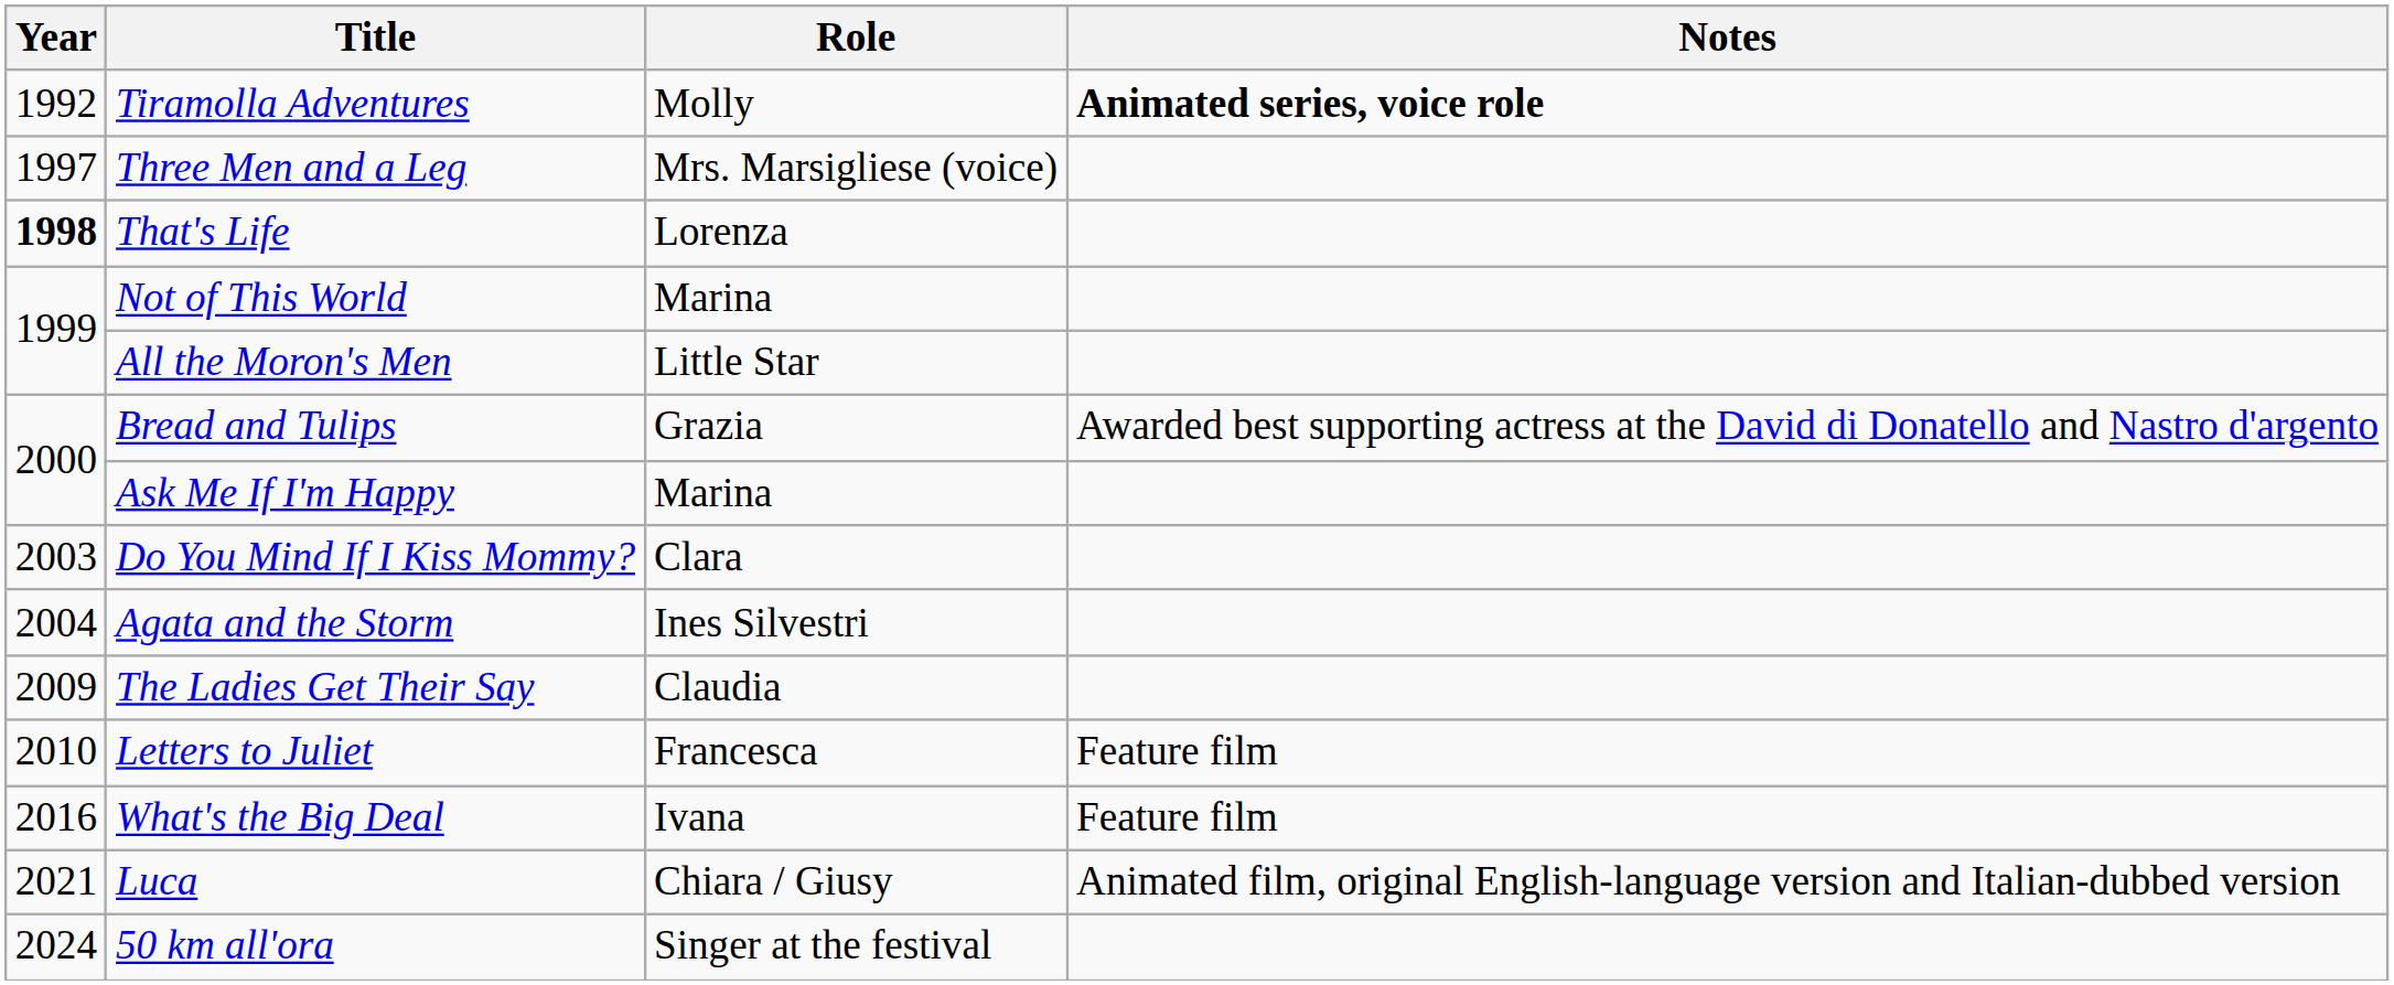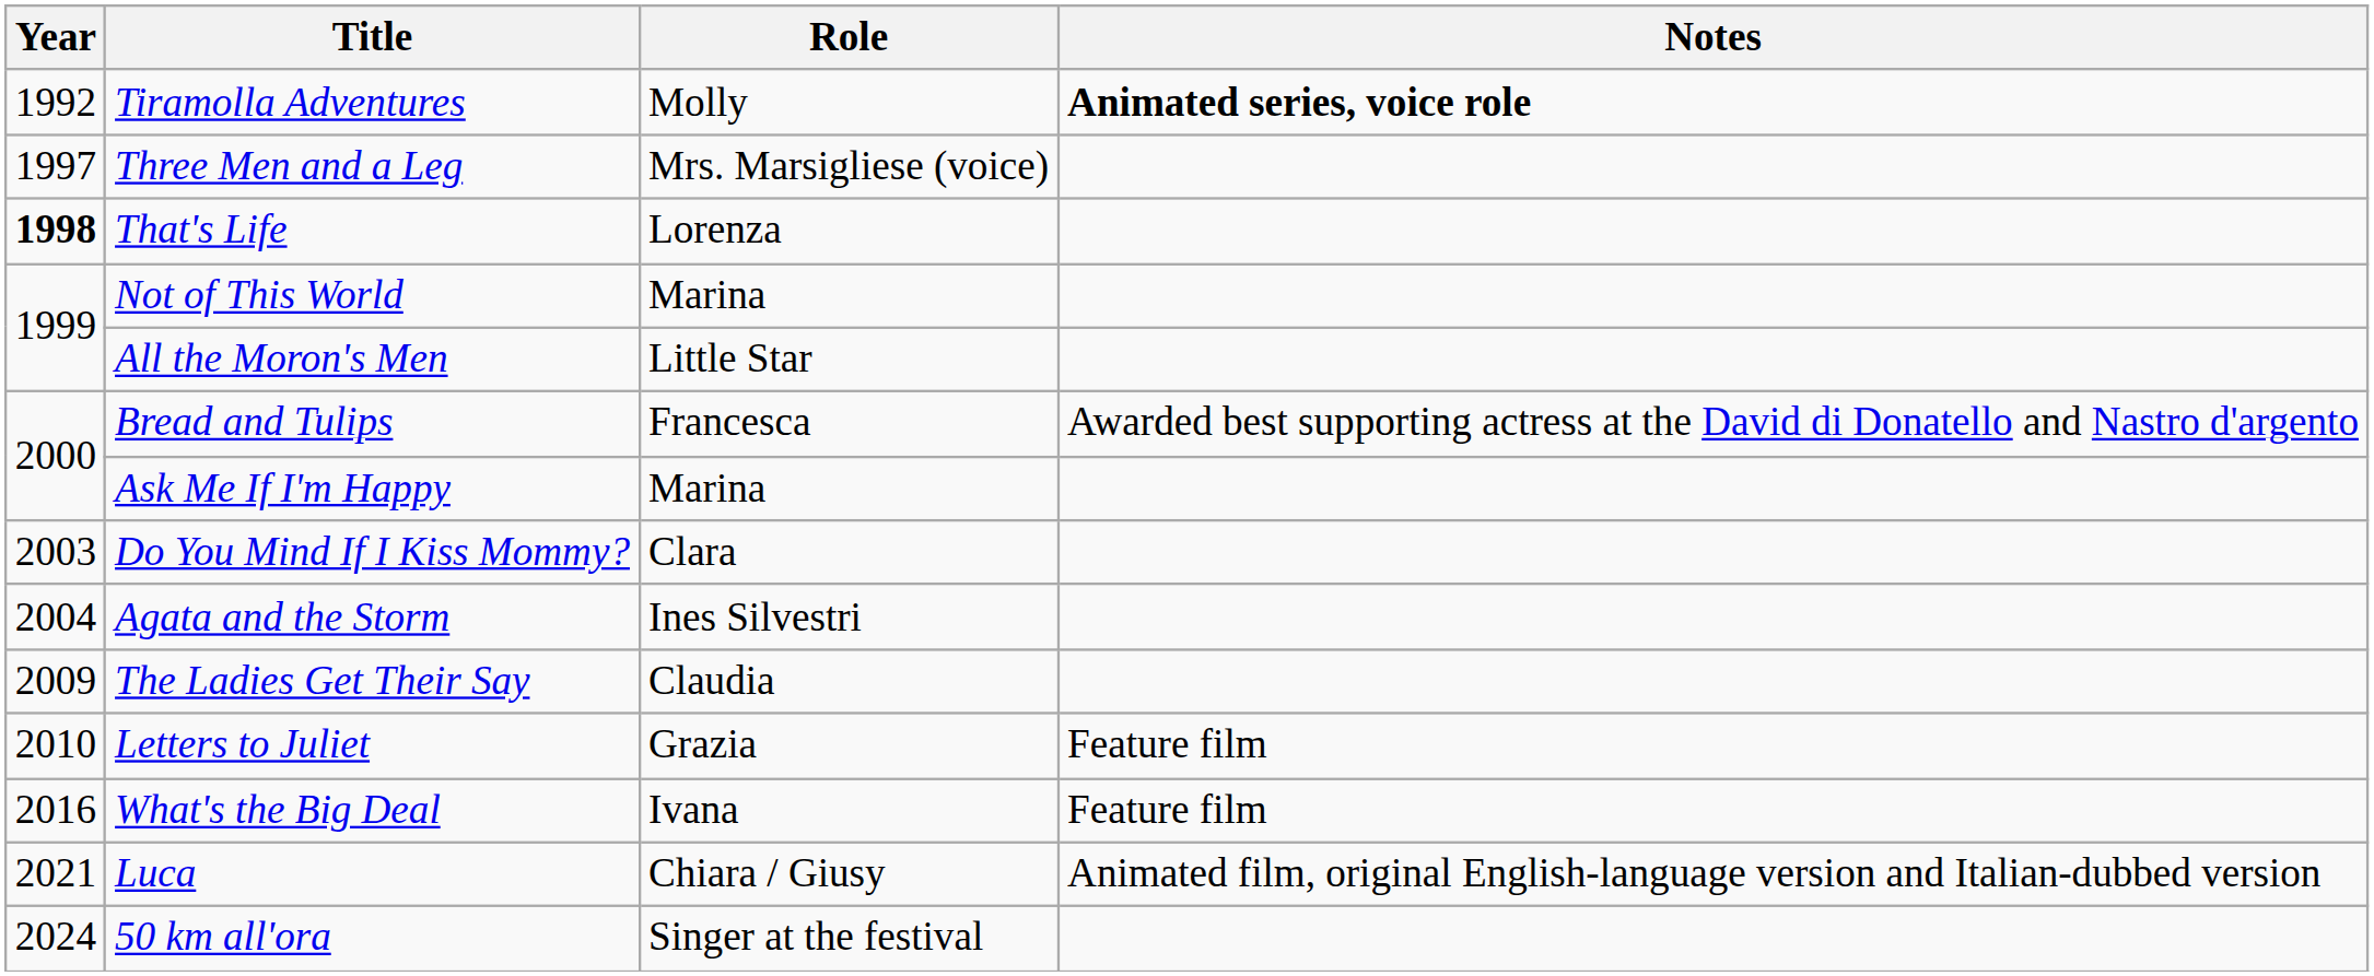Bread and Tulips | Role: Grazia -> Francesca
Letters to Juliet | Role: Francesca -> Grazia
